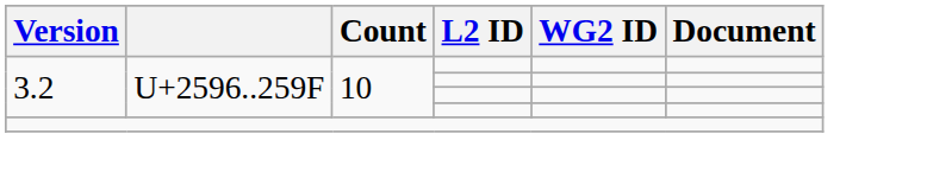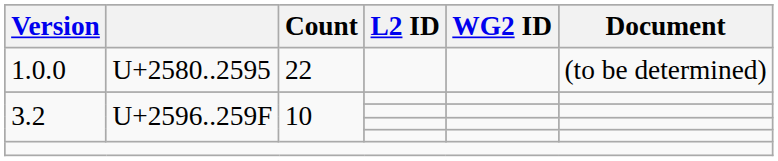+ row: 1.0.0 | U+2580..2595 | 22 | (to be determined)
